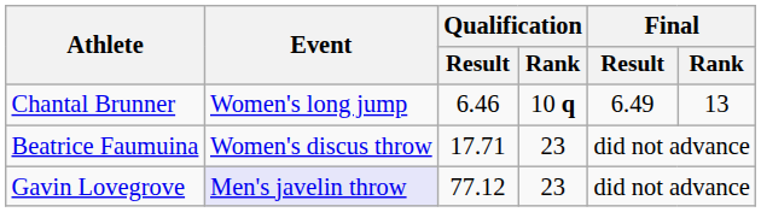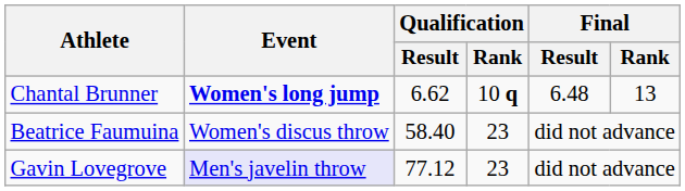Chantal Brunner | Event: normal -> bold
Chantal Brunner | Qualification / Result: 6.46 -> 6.62
Chantal Brunner | Final / Result: 6.49 -> 6.48
Beatrice Faumuina | Qualification / Result: 17.71 -> 58.40
